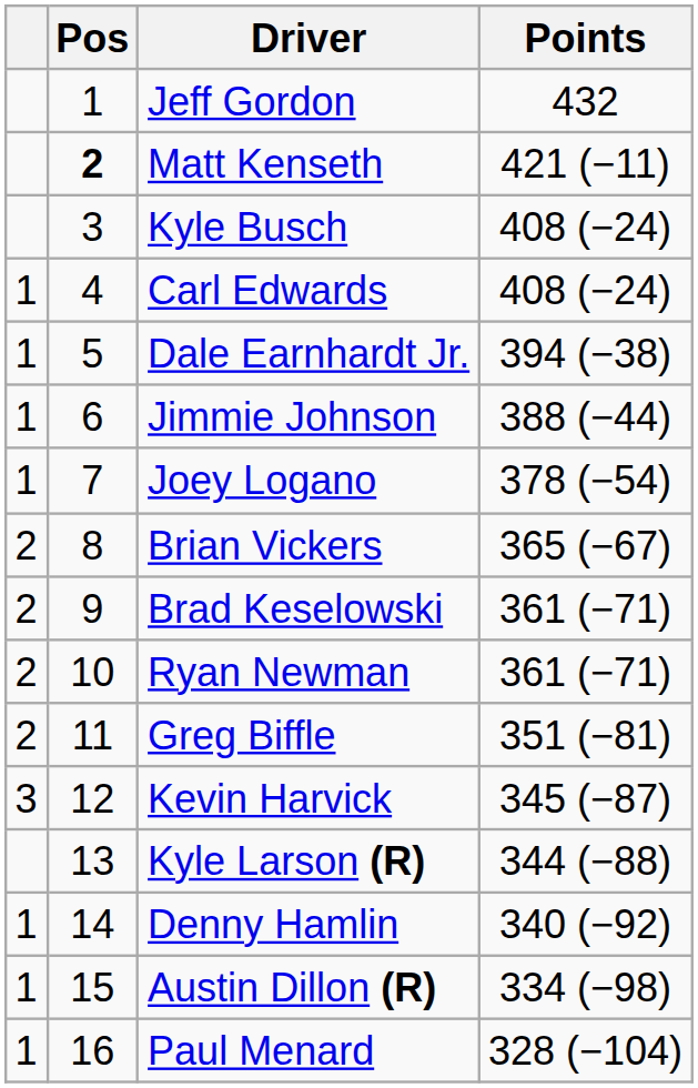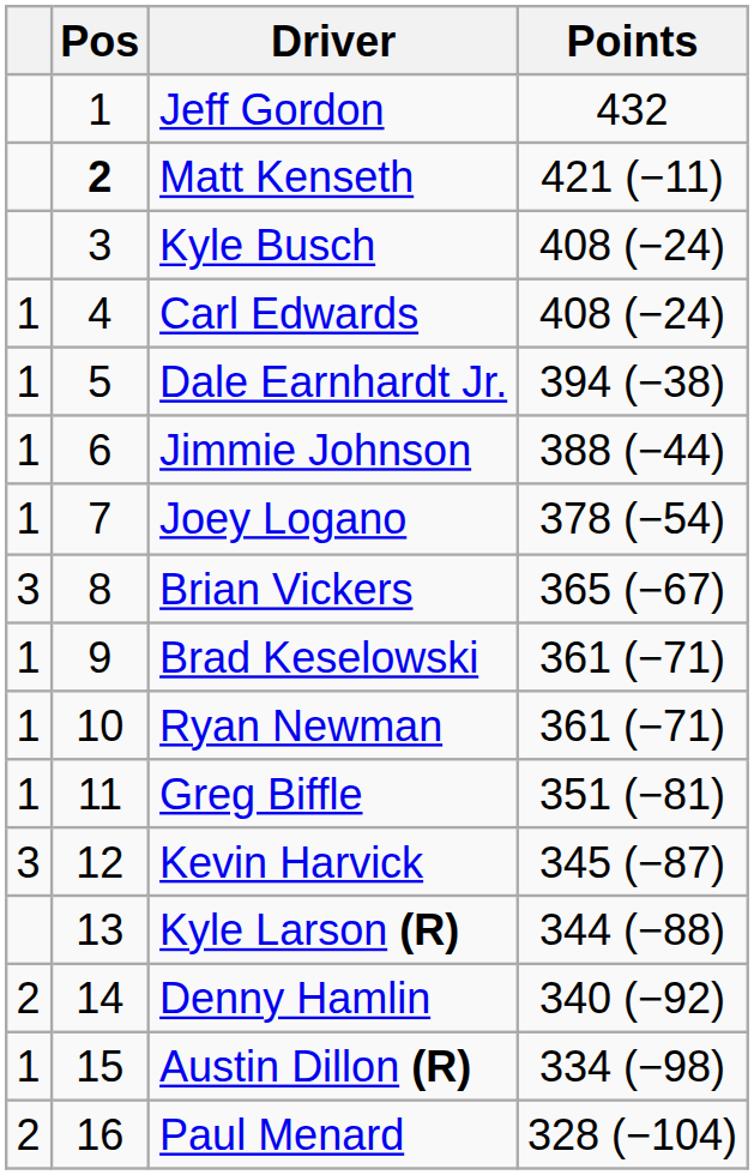Brian Vickers | column 1: 2 -> 3
Brad Keselowski | column 1: 2 -> 1
Ryan Newman | column 1: 2 -> 1
Greg Biffle | column 1: 2 -> 1
Denny Hamlin | column 1: 1 -> 2
Paul Menard | column 1: 1 -> 2
